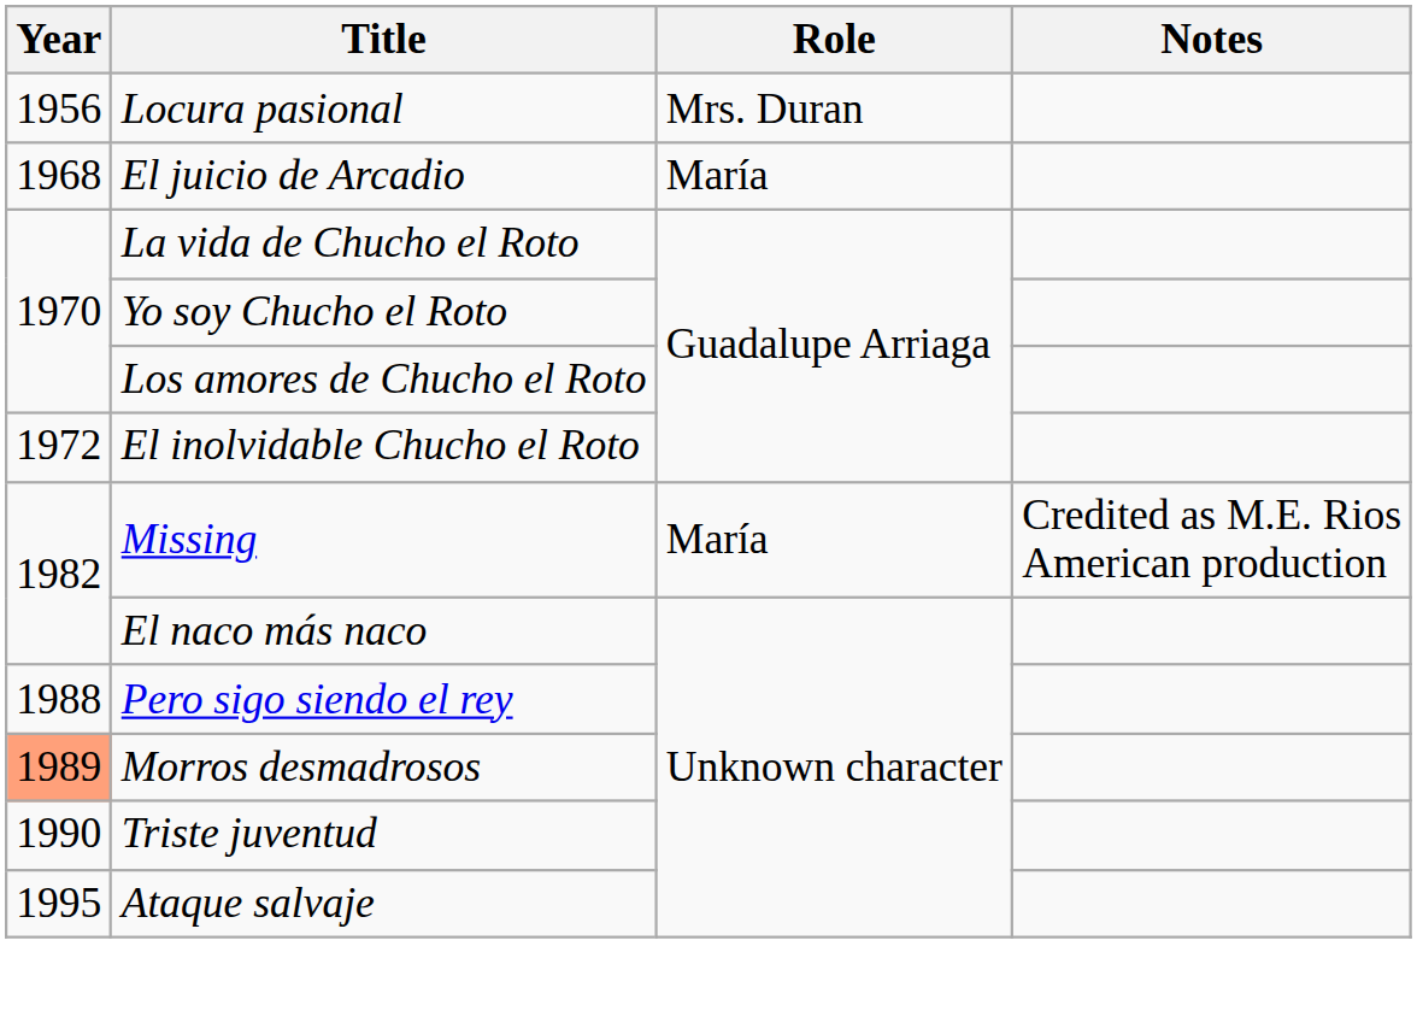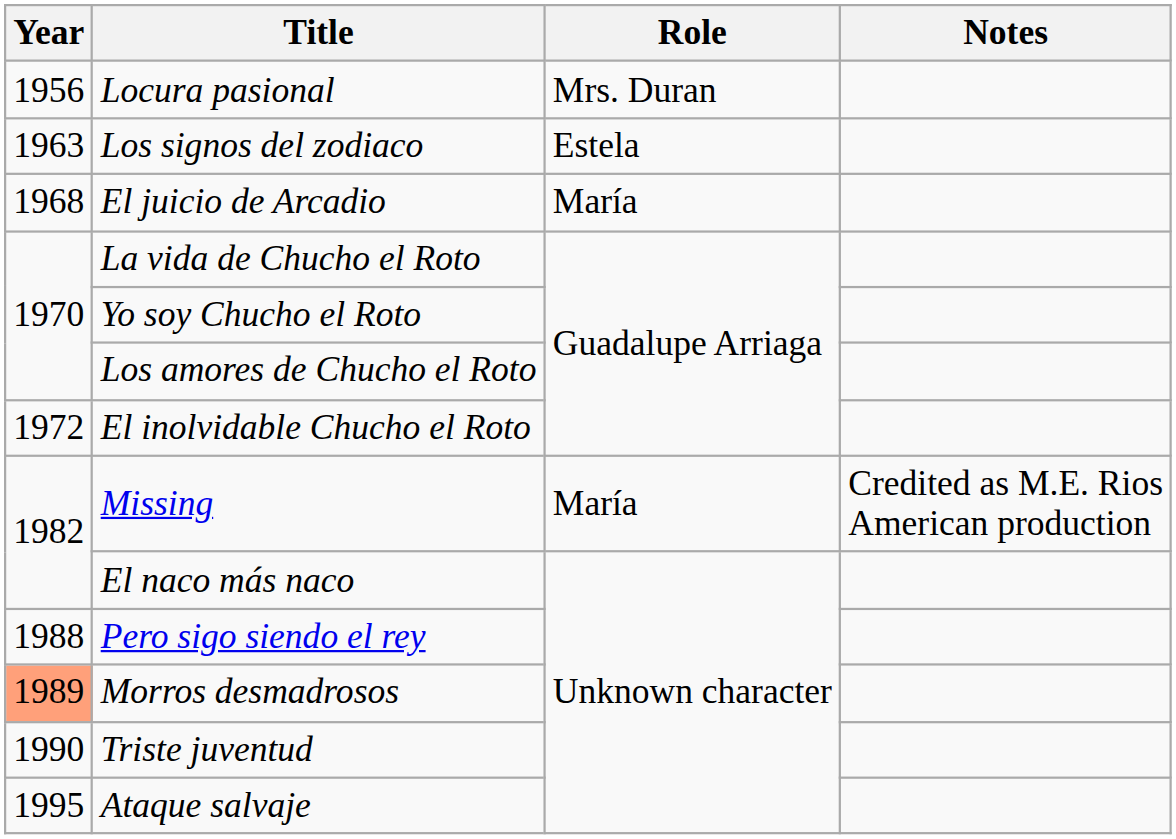+ row: 1963 | Los signos del zodiaco | Estela
